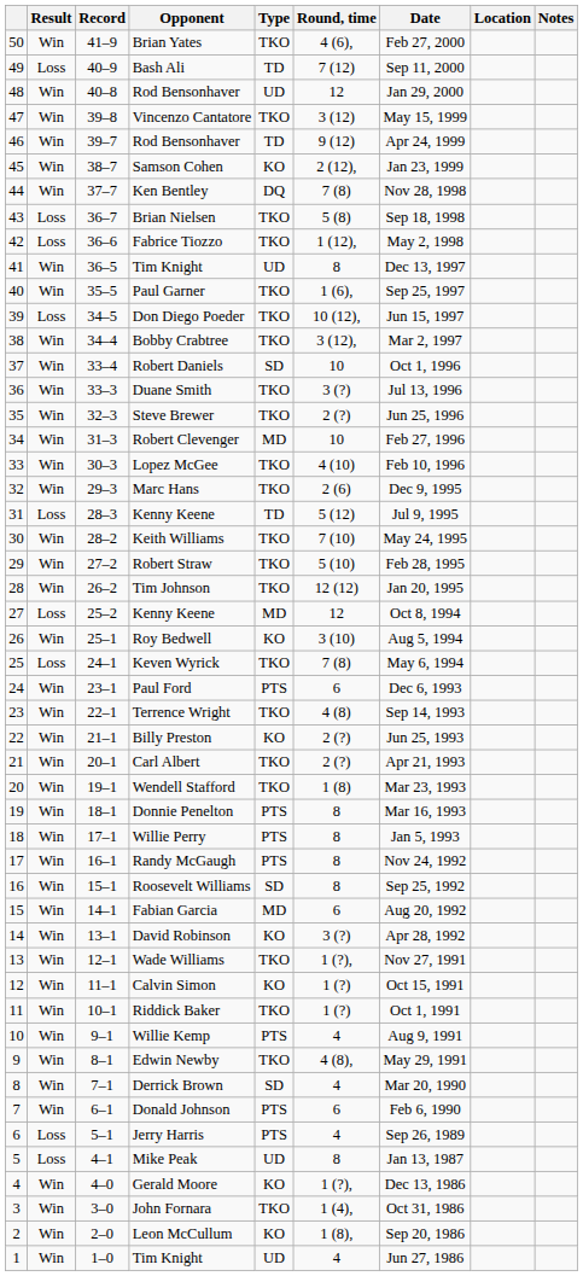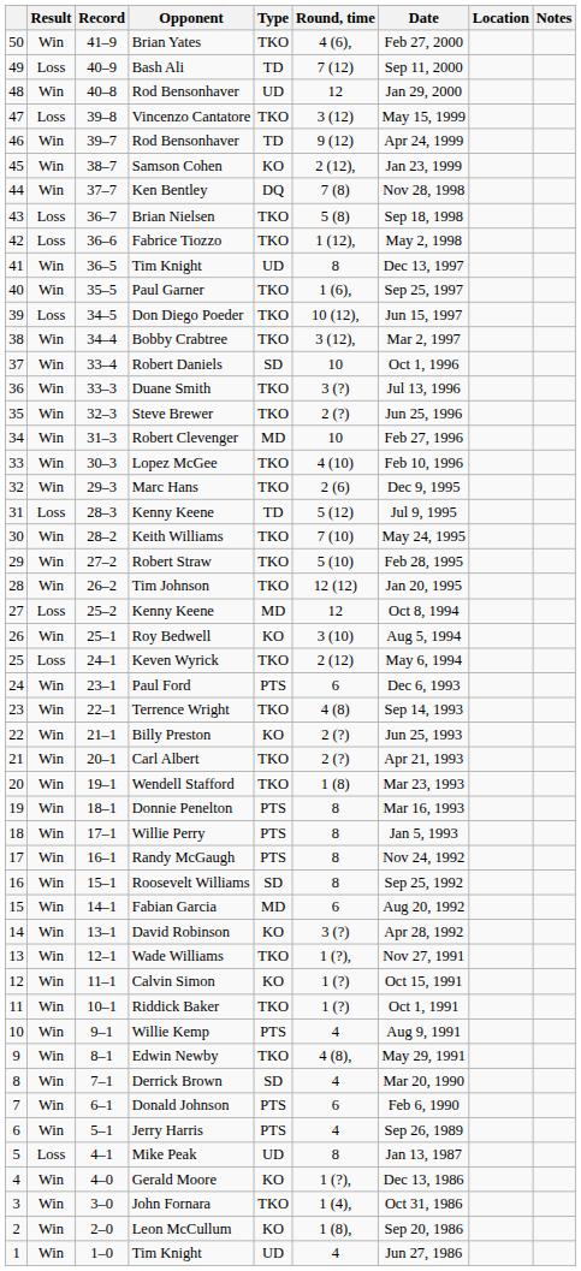Vincenzo Cantatore | Result: Win -> Loss
Keven Wyrick | Round, time: 7 (8) -> 2 (12)
Jerry Harris | Result: Loss -> Win
